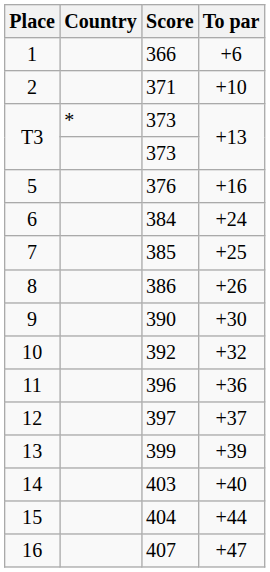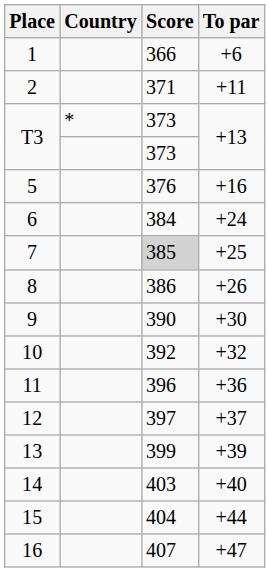2 | To par: +10 -> +11
7 | Score: no background -> lightgrey background
